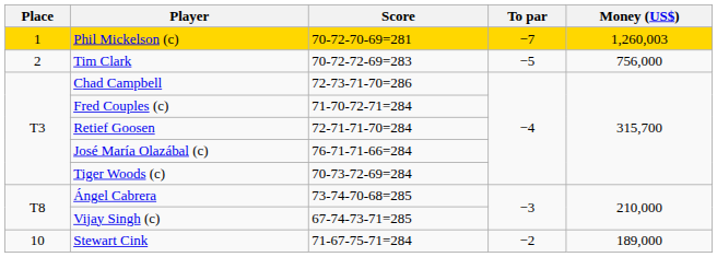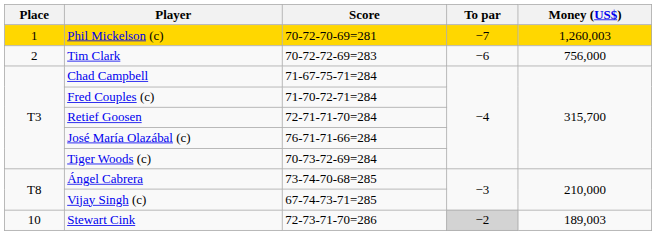Tim Clark | To par: −5 -> −6
Chad Campbell | Score: 72-73-71-70=286 -> 71-67-75-71=284
Stewart Cink | Score: 71-67-75-71=284 -> 72-73-71-70=286
Stewart Cink | To par: no background -> lightgrey background
Stewart Cink | Money (US$): 189,000 -> 189,003
